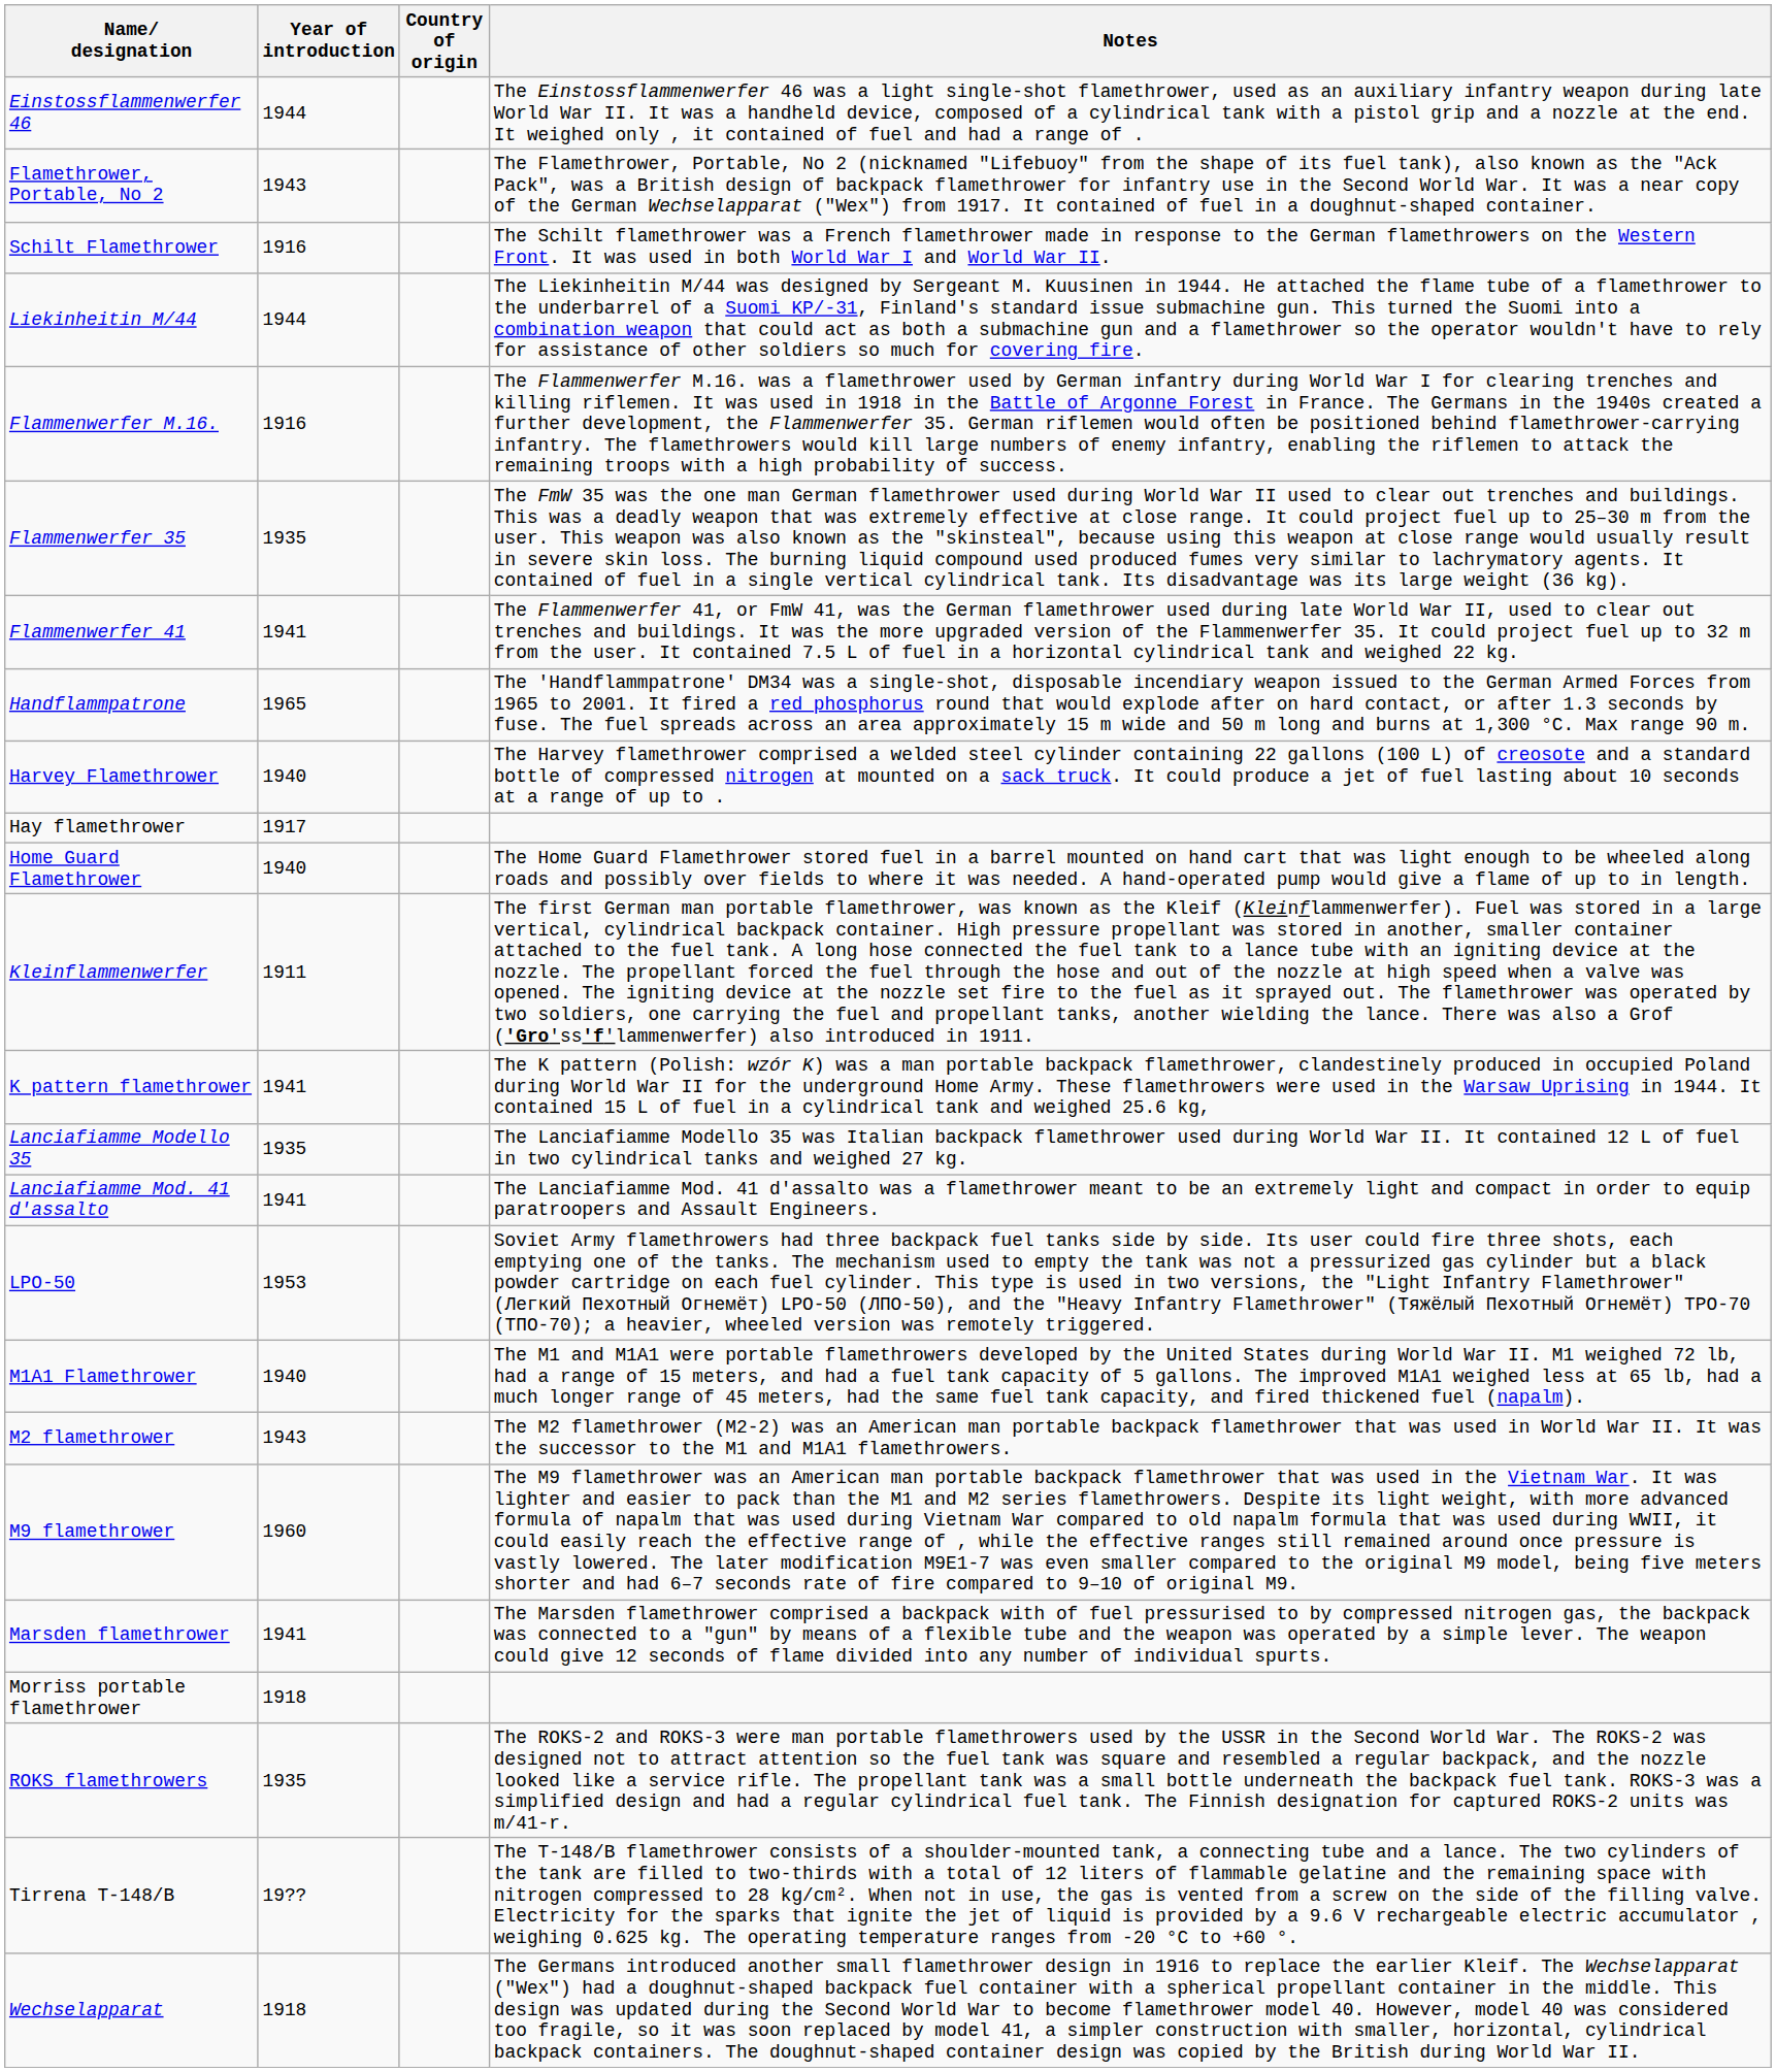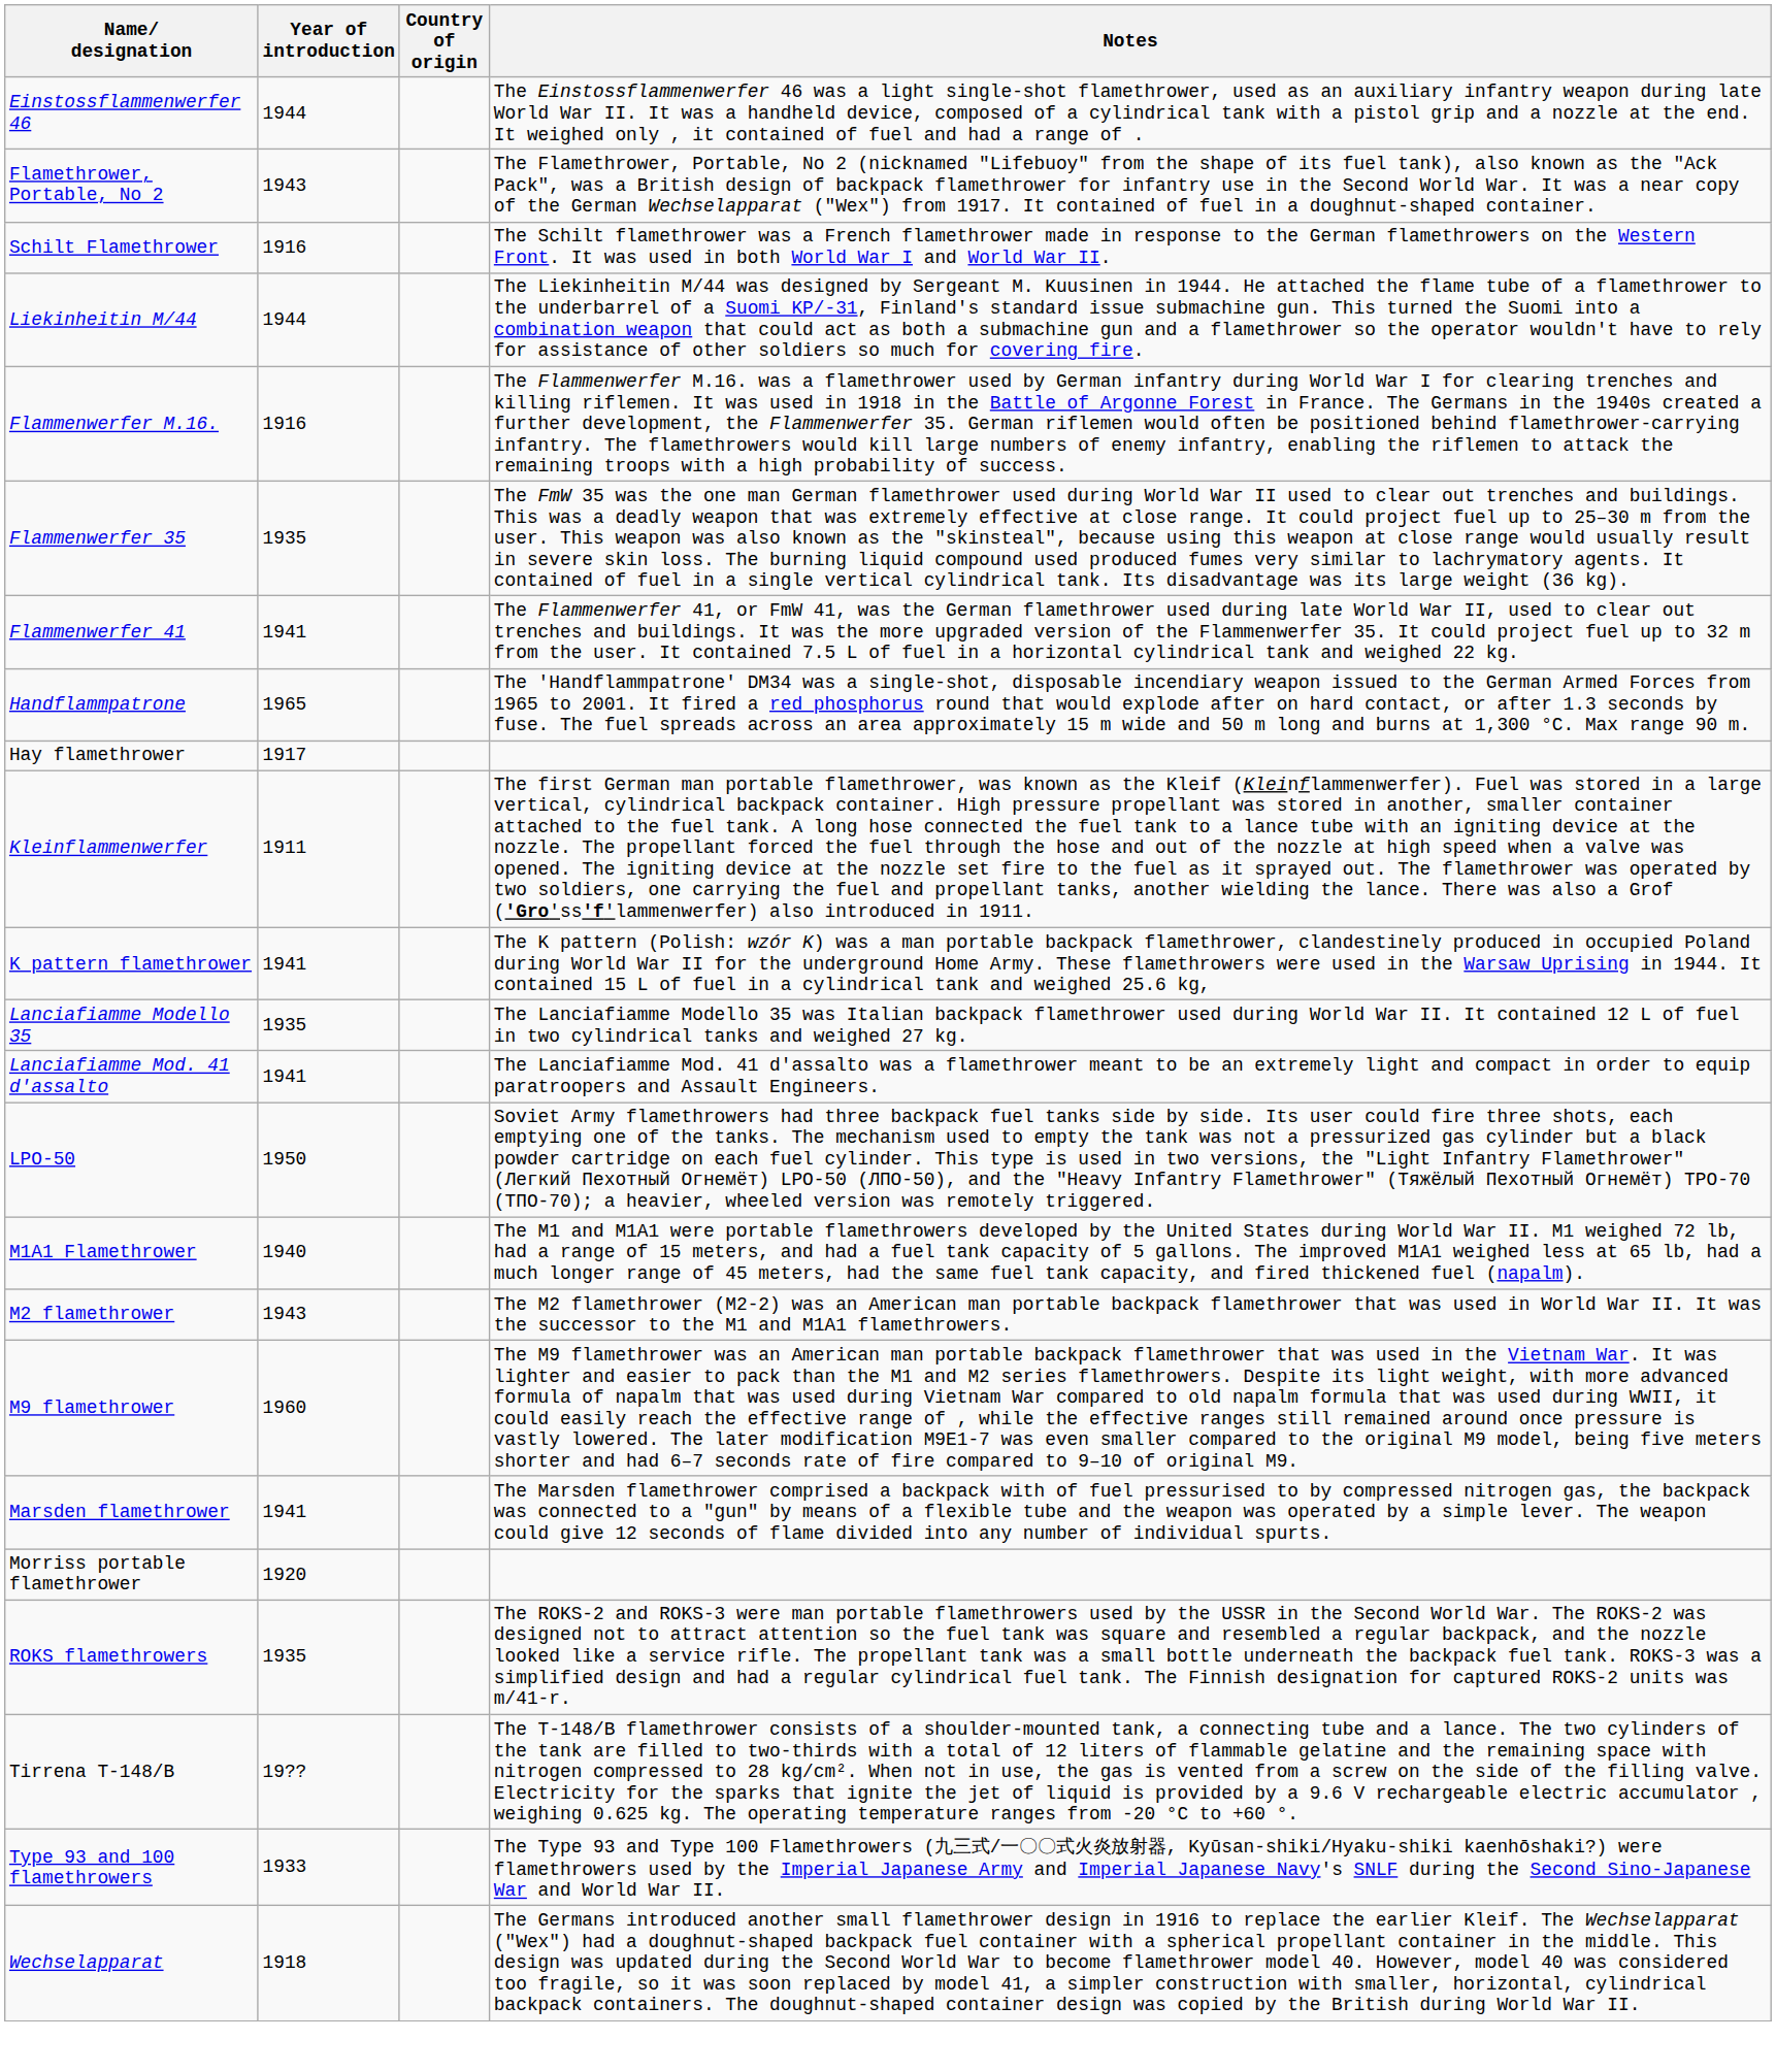- row: Harvey Flamethrower | 1940 | The Harvey flamethrower comprised a welded steel cylinder containing 22 gallons (100 L) of creosote and a standard bottle of compressed nitrogen at mounted on a sack truck. It could produce a jet of fuel lasting about 10 seconds at a range of up to .
- row: Home Guard Flamethrower | 1940 | The Home Guard Flamethrower stored fuel in a barrel mounted on hand cart that was light enough to be wheeled along roads and possibly over fields to where it was needed. A hand-operated pump would give a flame of up to in length.
LPO-50 | Year of introduction: 1953 -> 1950
Morriss portable flamethrower | Year of introduction: 1918 -> 1920
+ row: Type 93 and 100 flamethrowers | 1933 | The Type 93 and Type 100 Flamethrowers (九三式/一〇〇式火炎放射器, Kyūsan-shiki/Hyaku-shiki kaenhōshaki?) were flamethrowers used by the Imperial Japanese Army and Imperial Japanese Navy's SNLF during the Second Sino-Japanese War and World War II.
